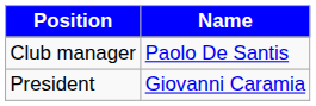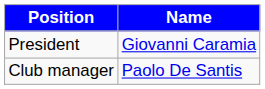rows swapped: President <-> Club manager
